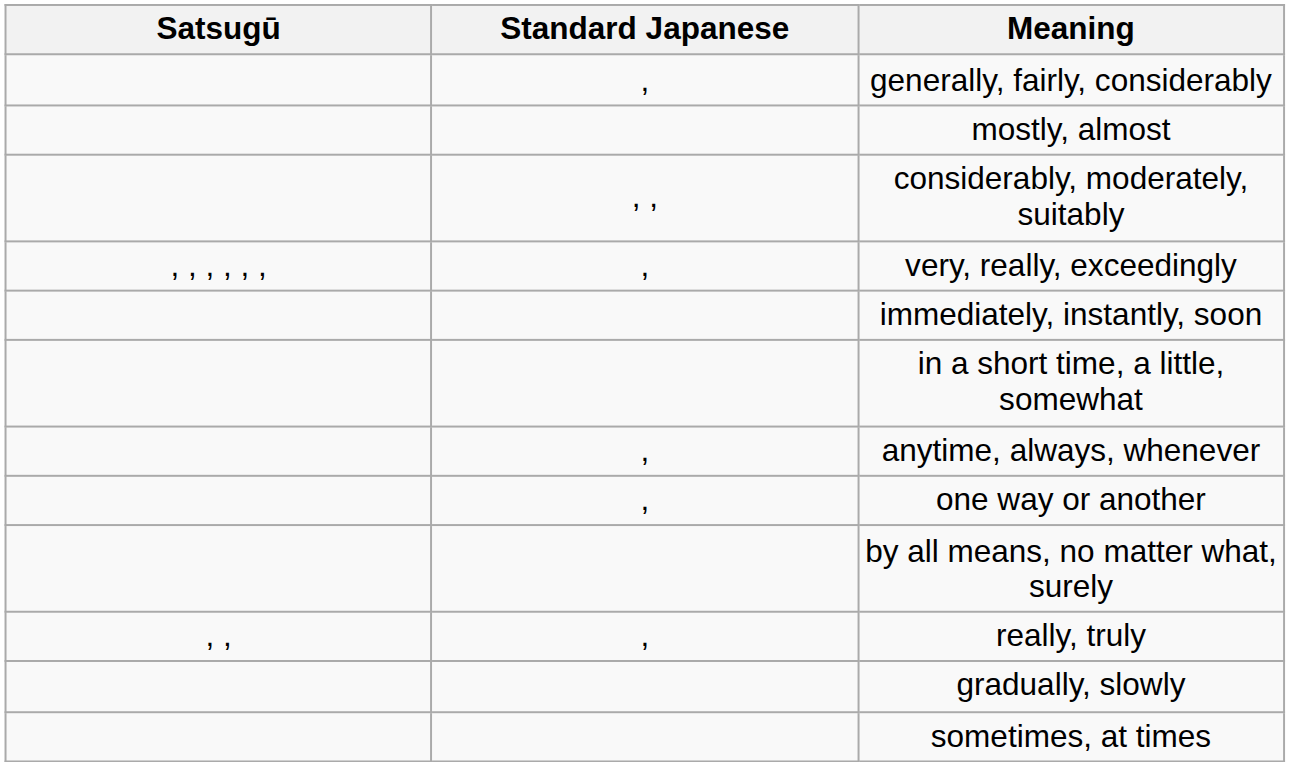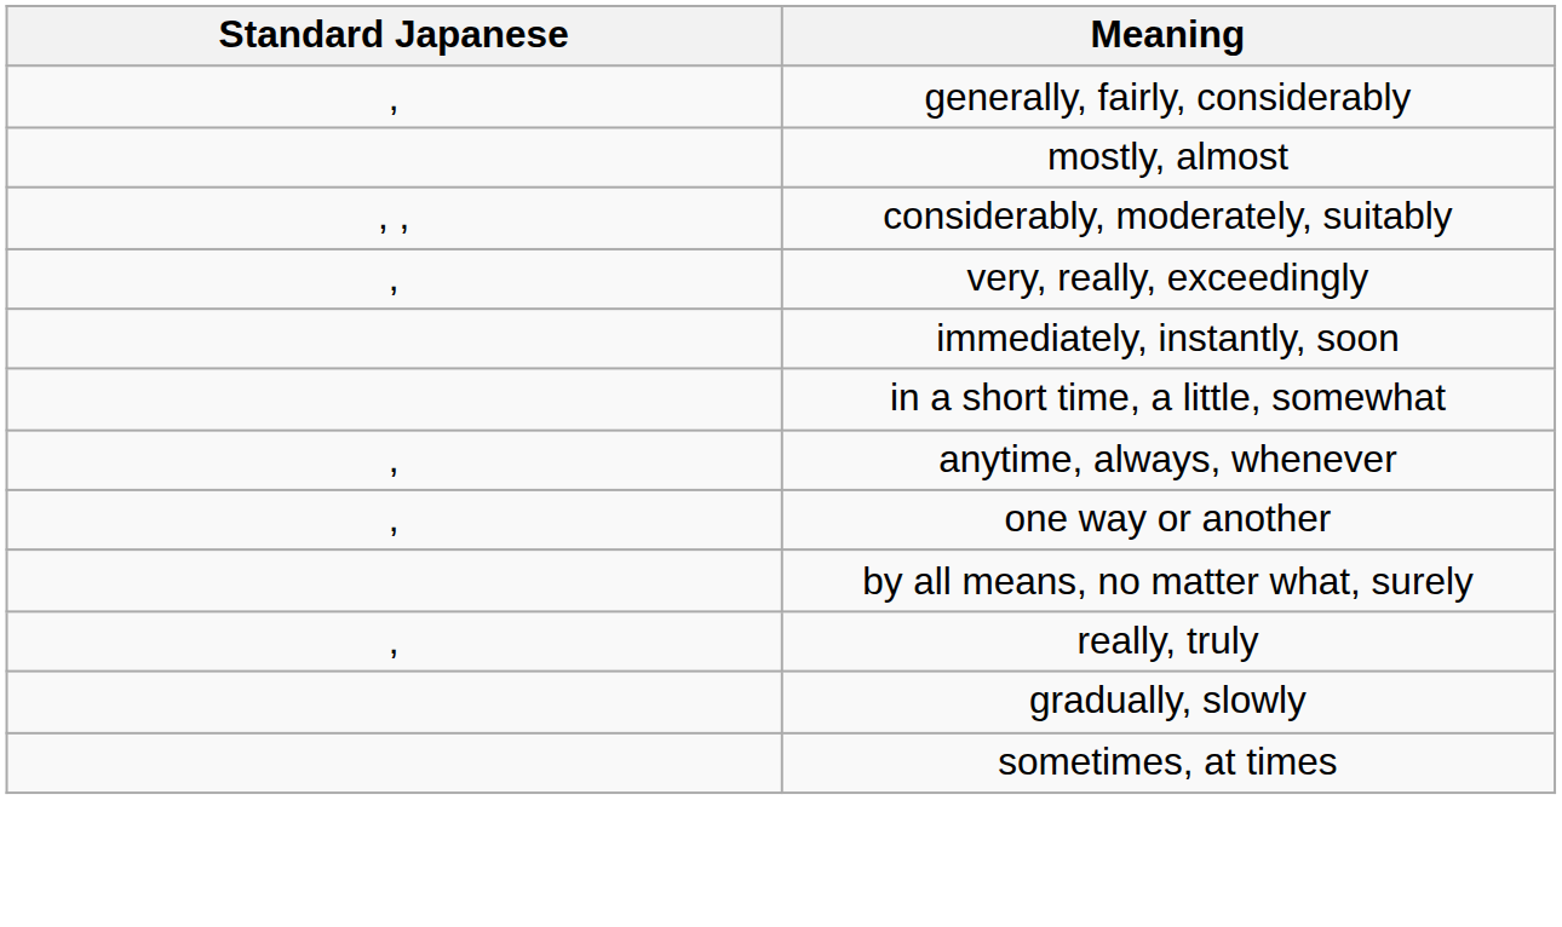- column: Satsugū | , , , , , , | , ,
